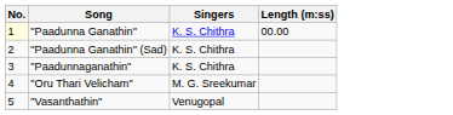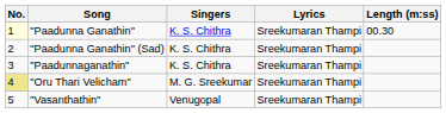+ column: Lyrics | Sreekumaran Thampi | Sreekumaran Thampi | Sreekumaran Thampi | Sreekumaran Thampi | Sreekumaran Thampi
"Paadunna Ganathin" | Length (m:ss): 00.00 -> 00.30
"Oru Thari Velicham" | No.: no background -> khaki background
